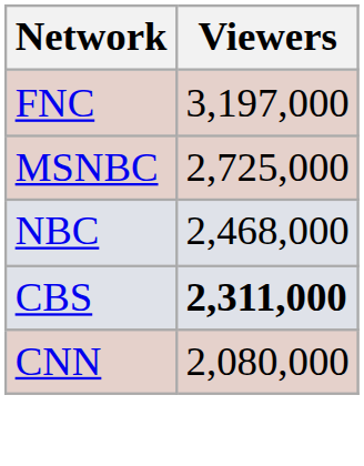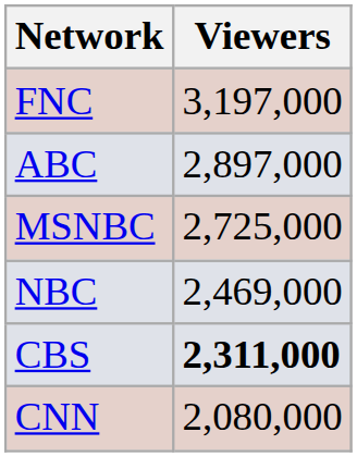+ row: ABC | 2,897,000
NBC | Viewers: 2,468,000 -> 2,469,000
